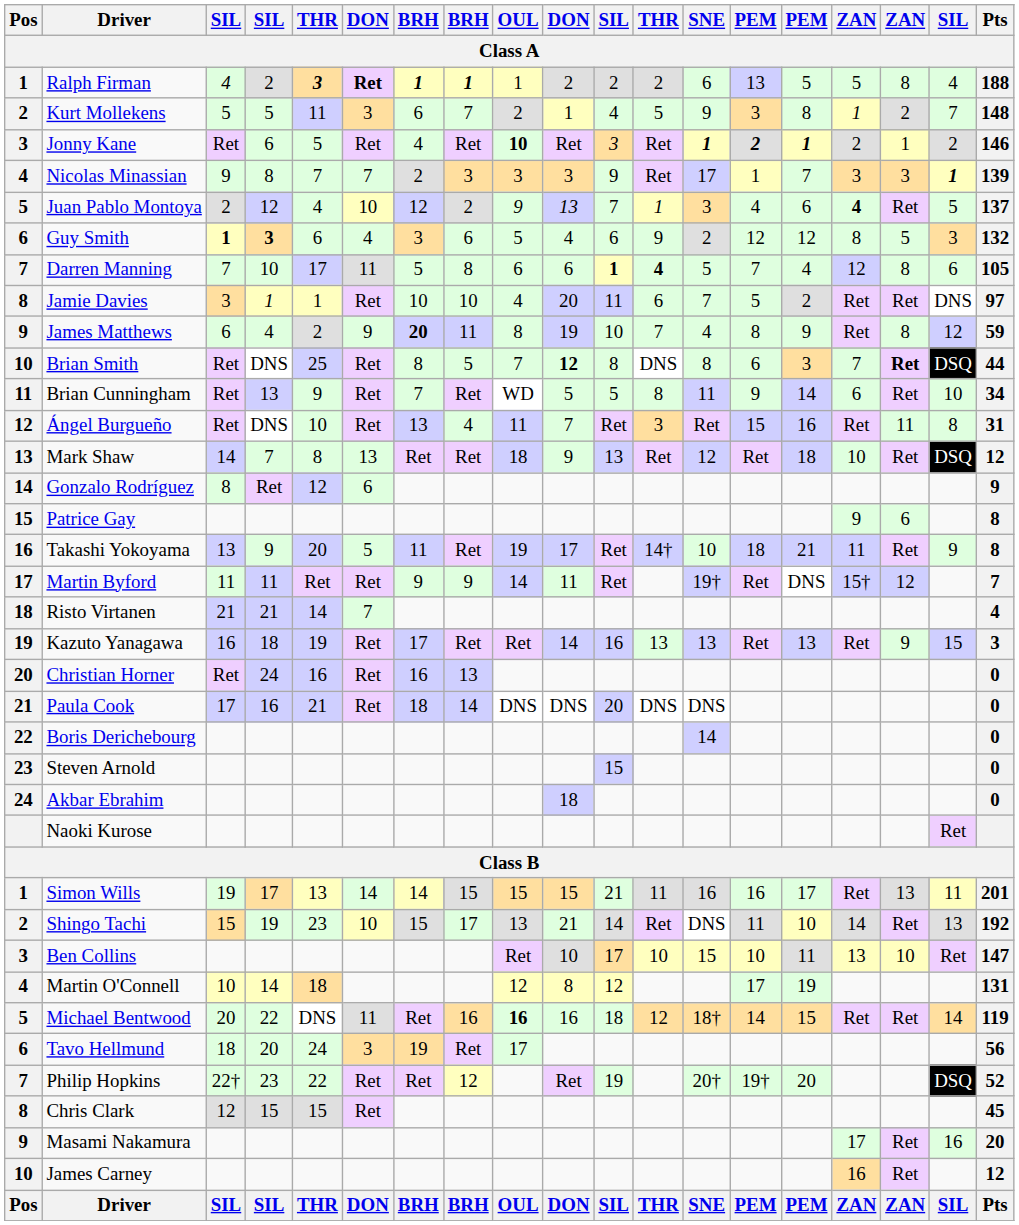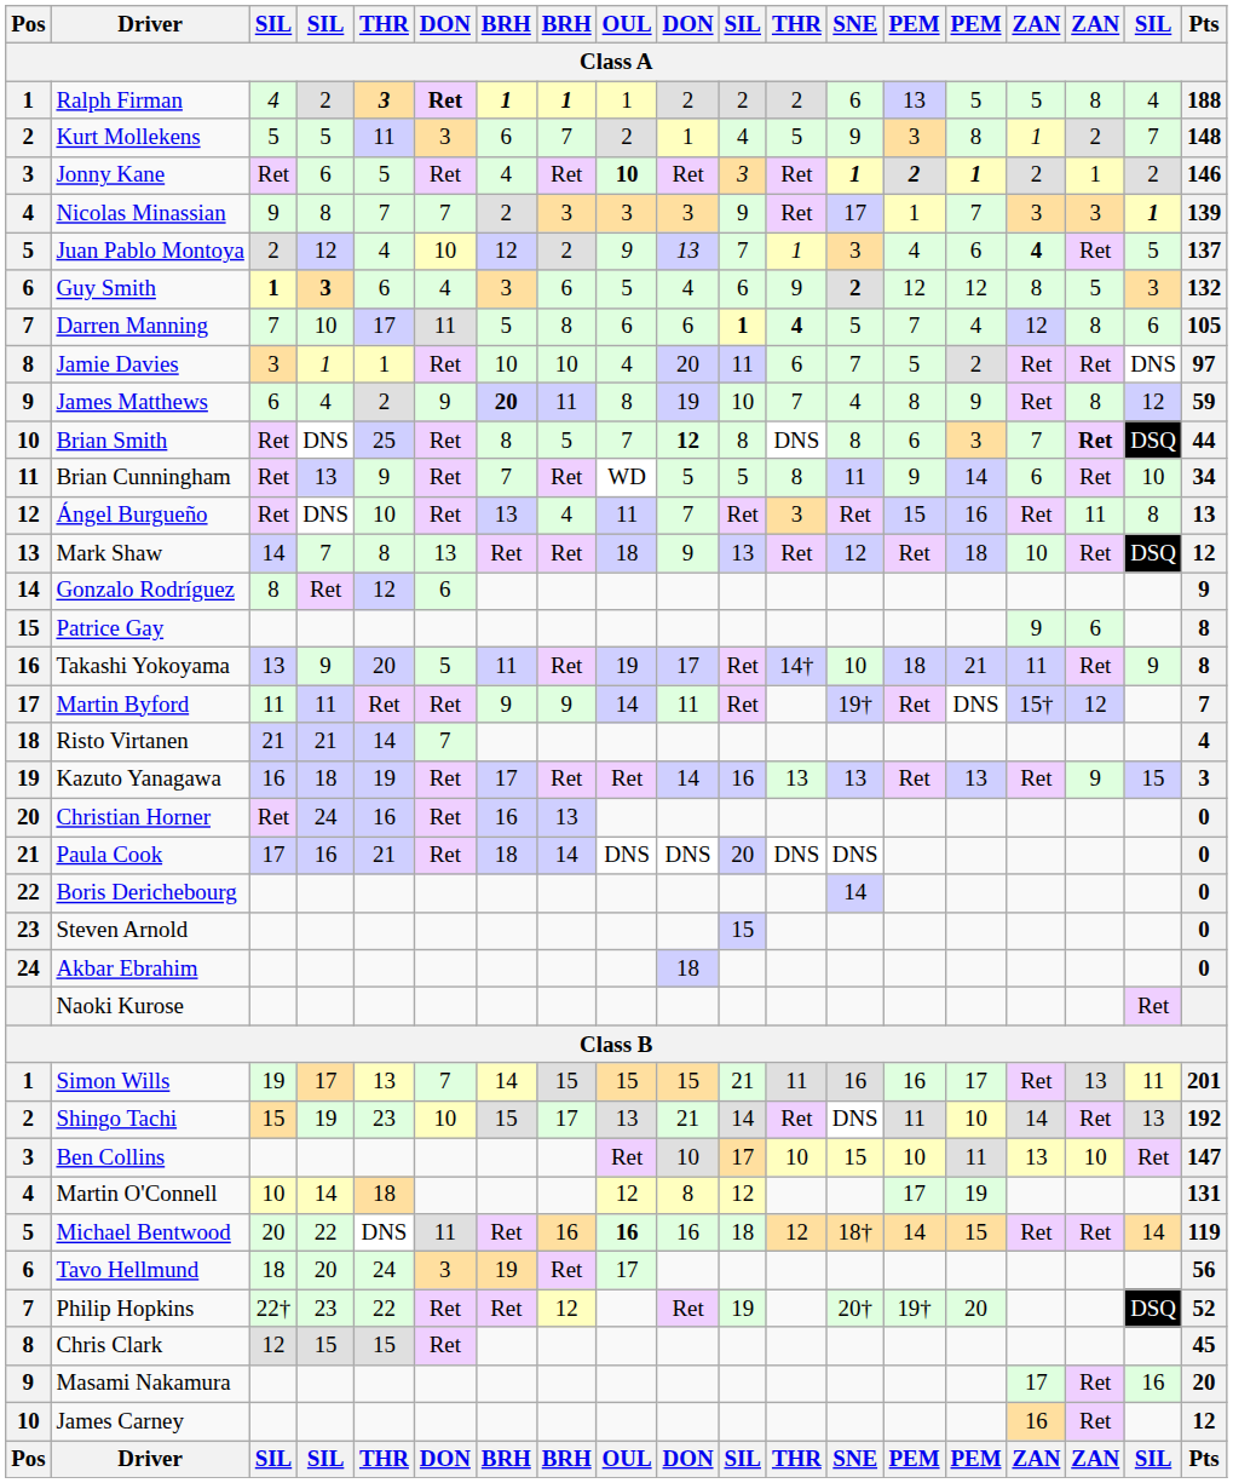Guy Smith | SNE: normal -> bold
Ángel Burgueño | Pts: 31 -> 13
Simon Wills | column 6: 14 -> 7
